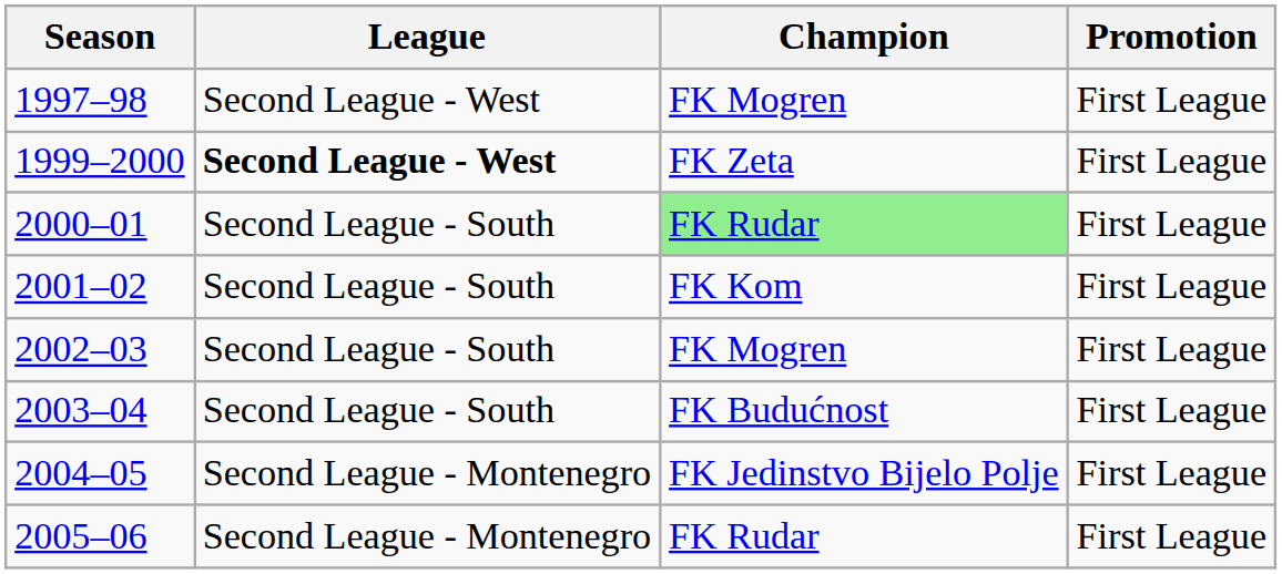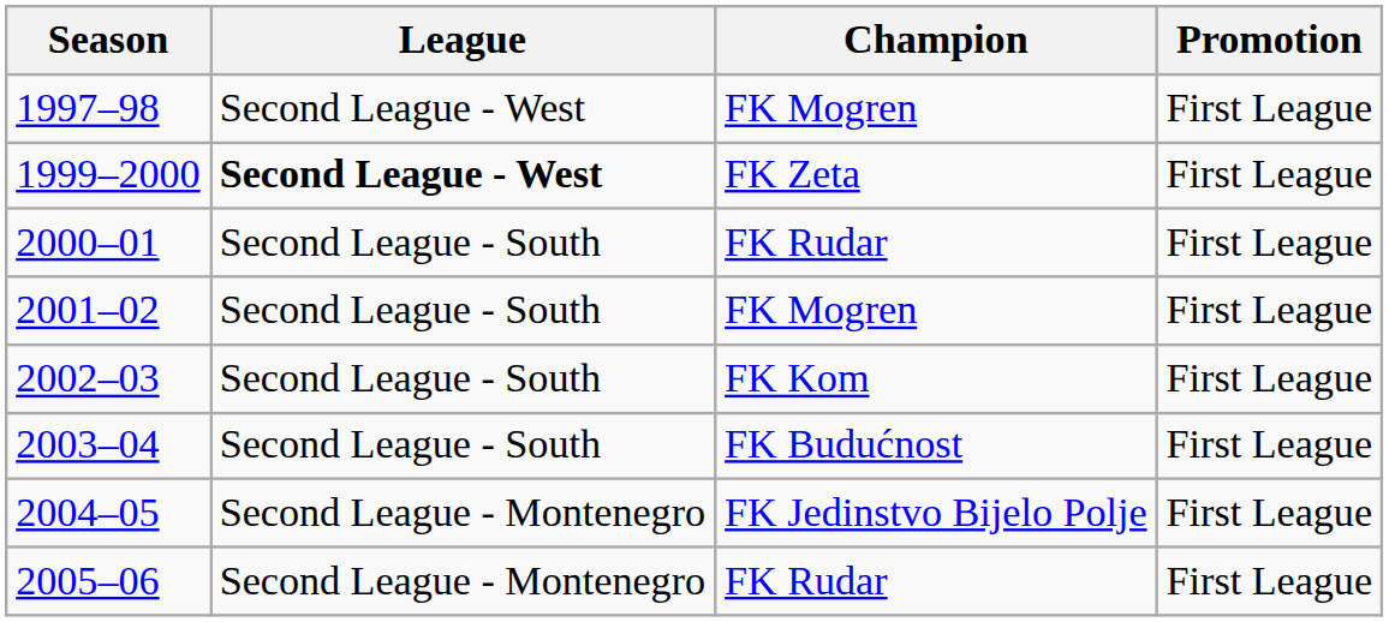2000–01 | Champion: lightgreen background -> no background
2001–02 | Champion: FK Kom -> FK Mogren
2002–03 | Champion: FK Mogren -> FK Kom
